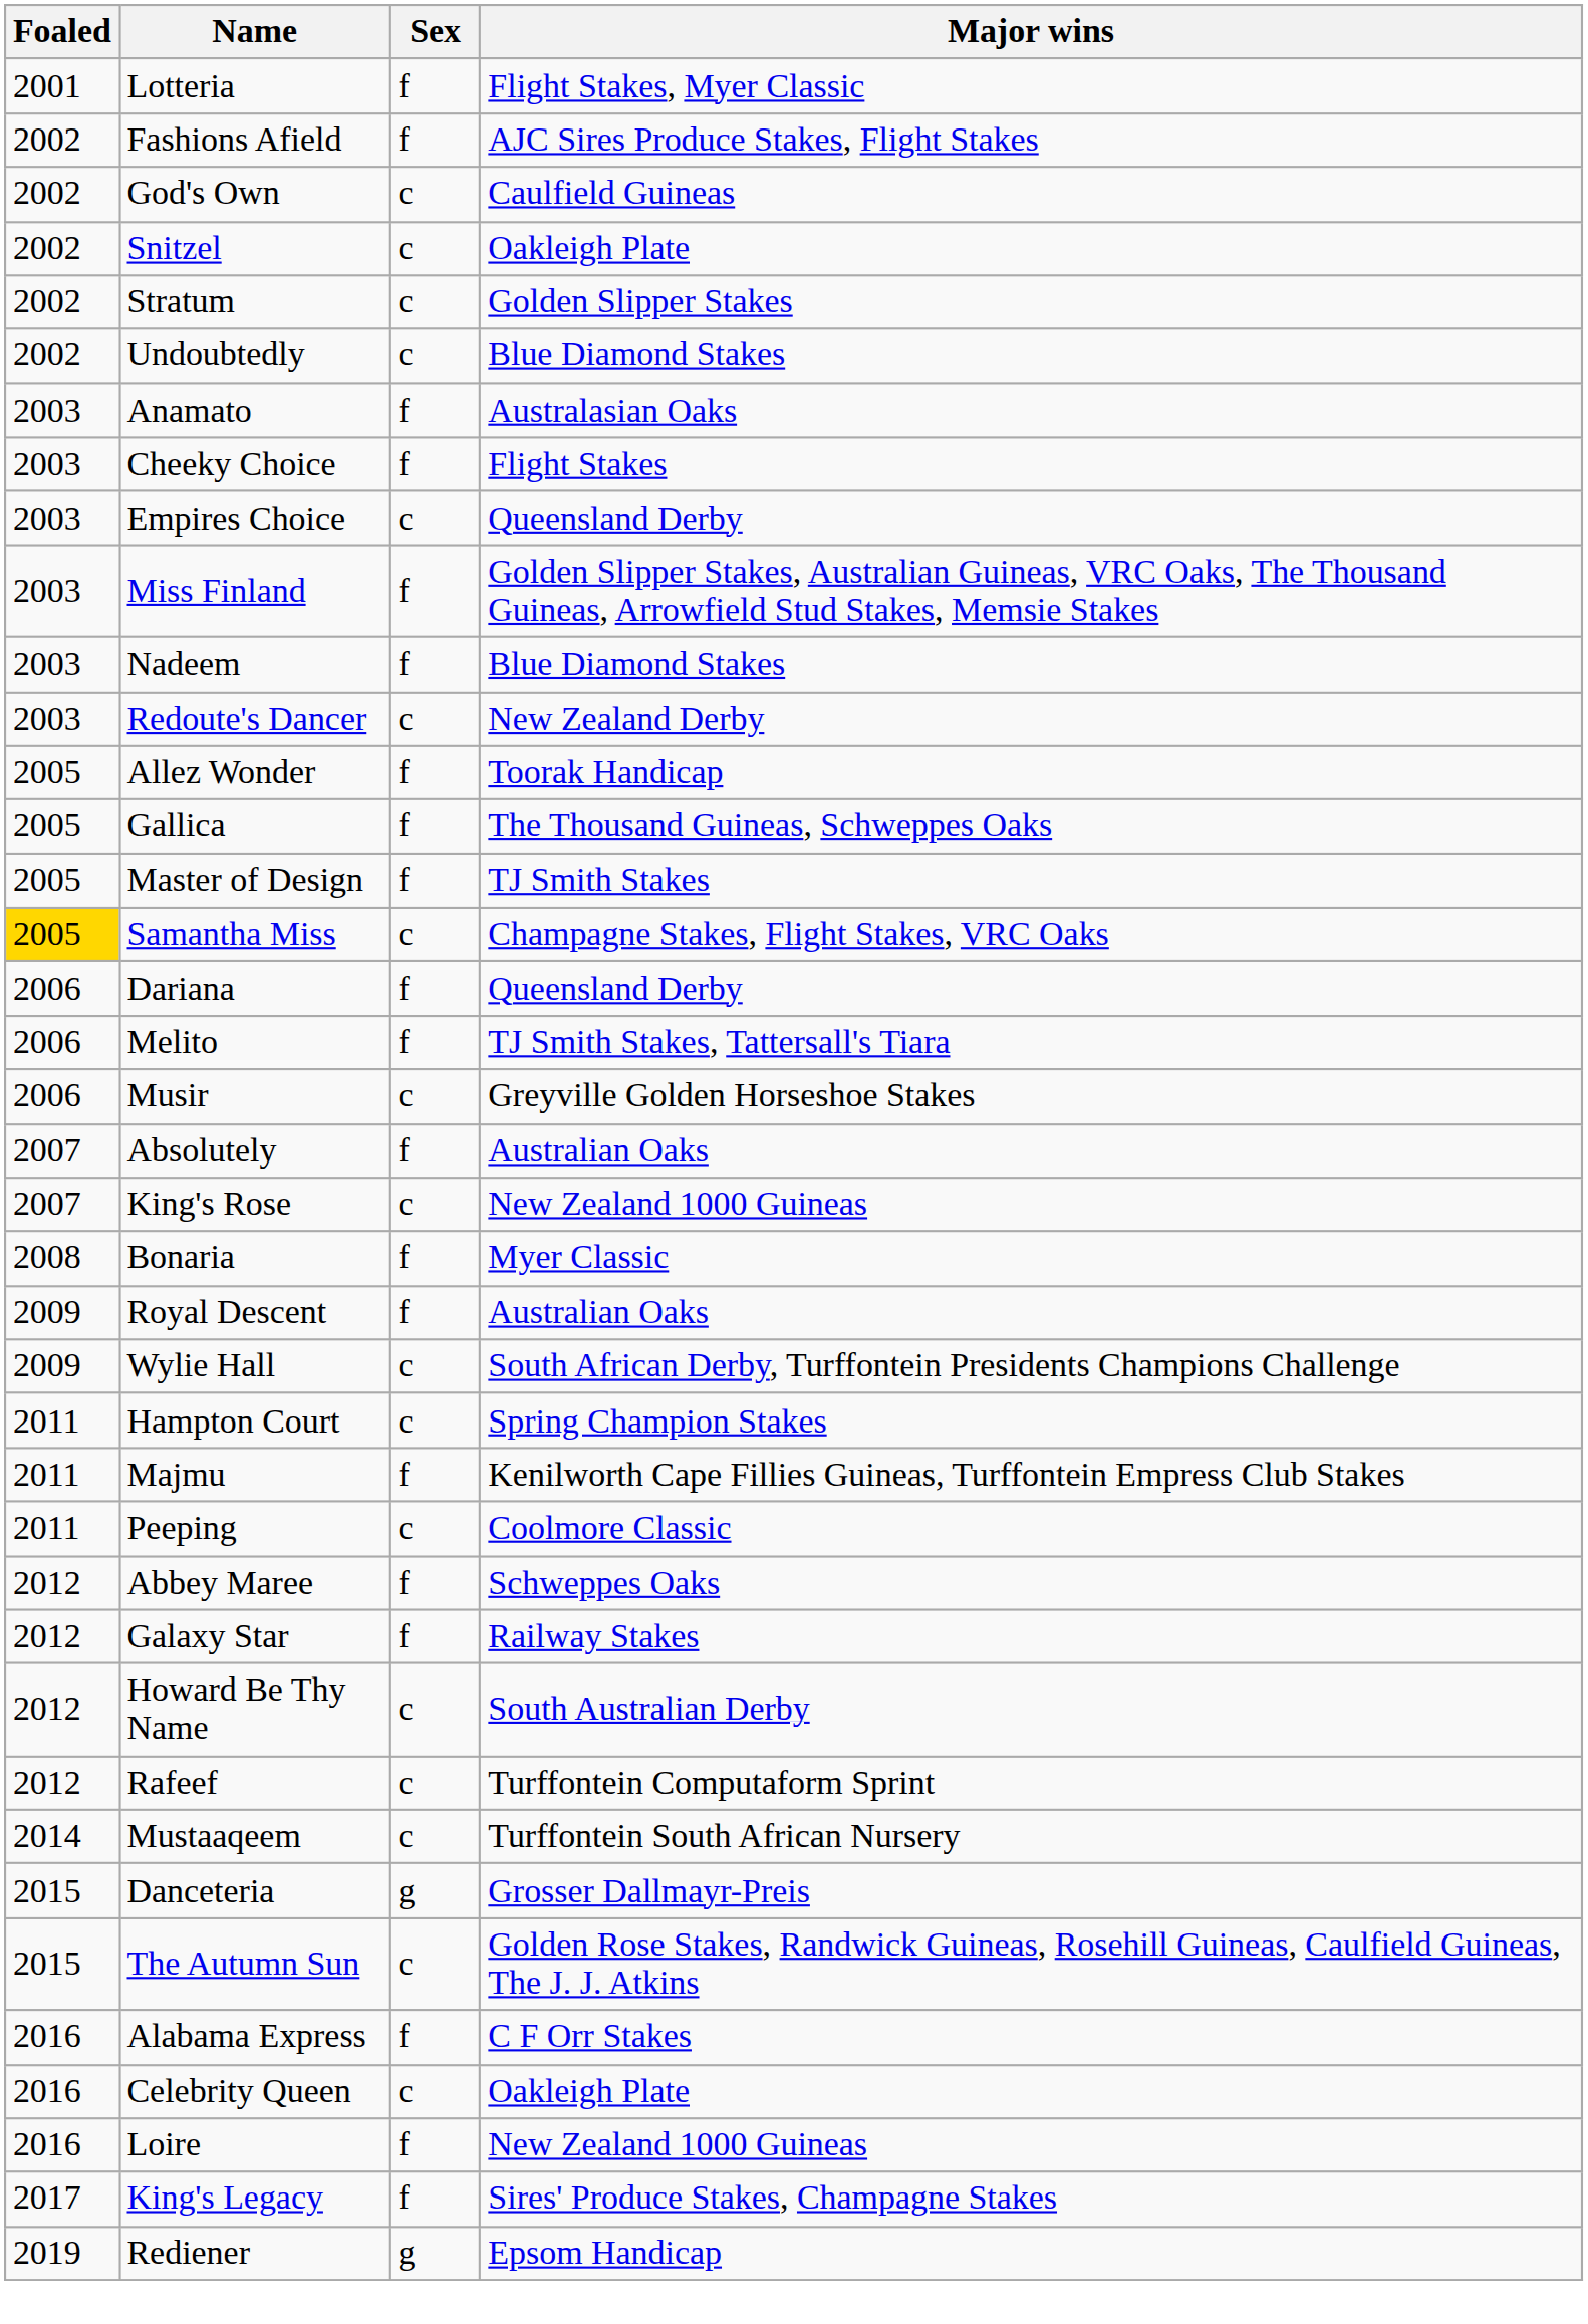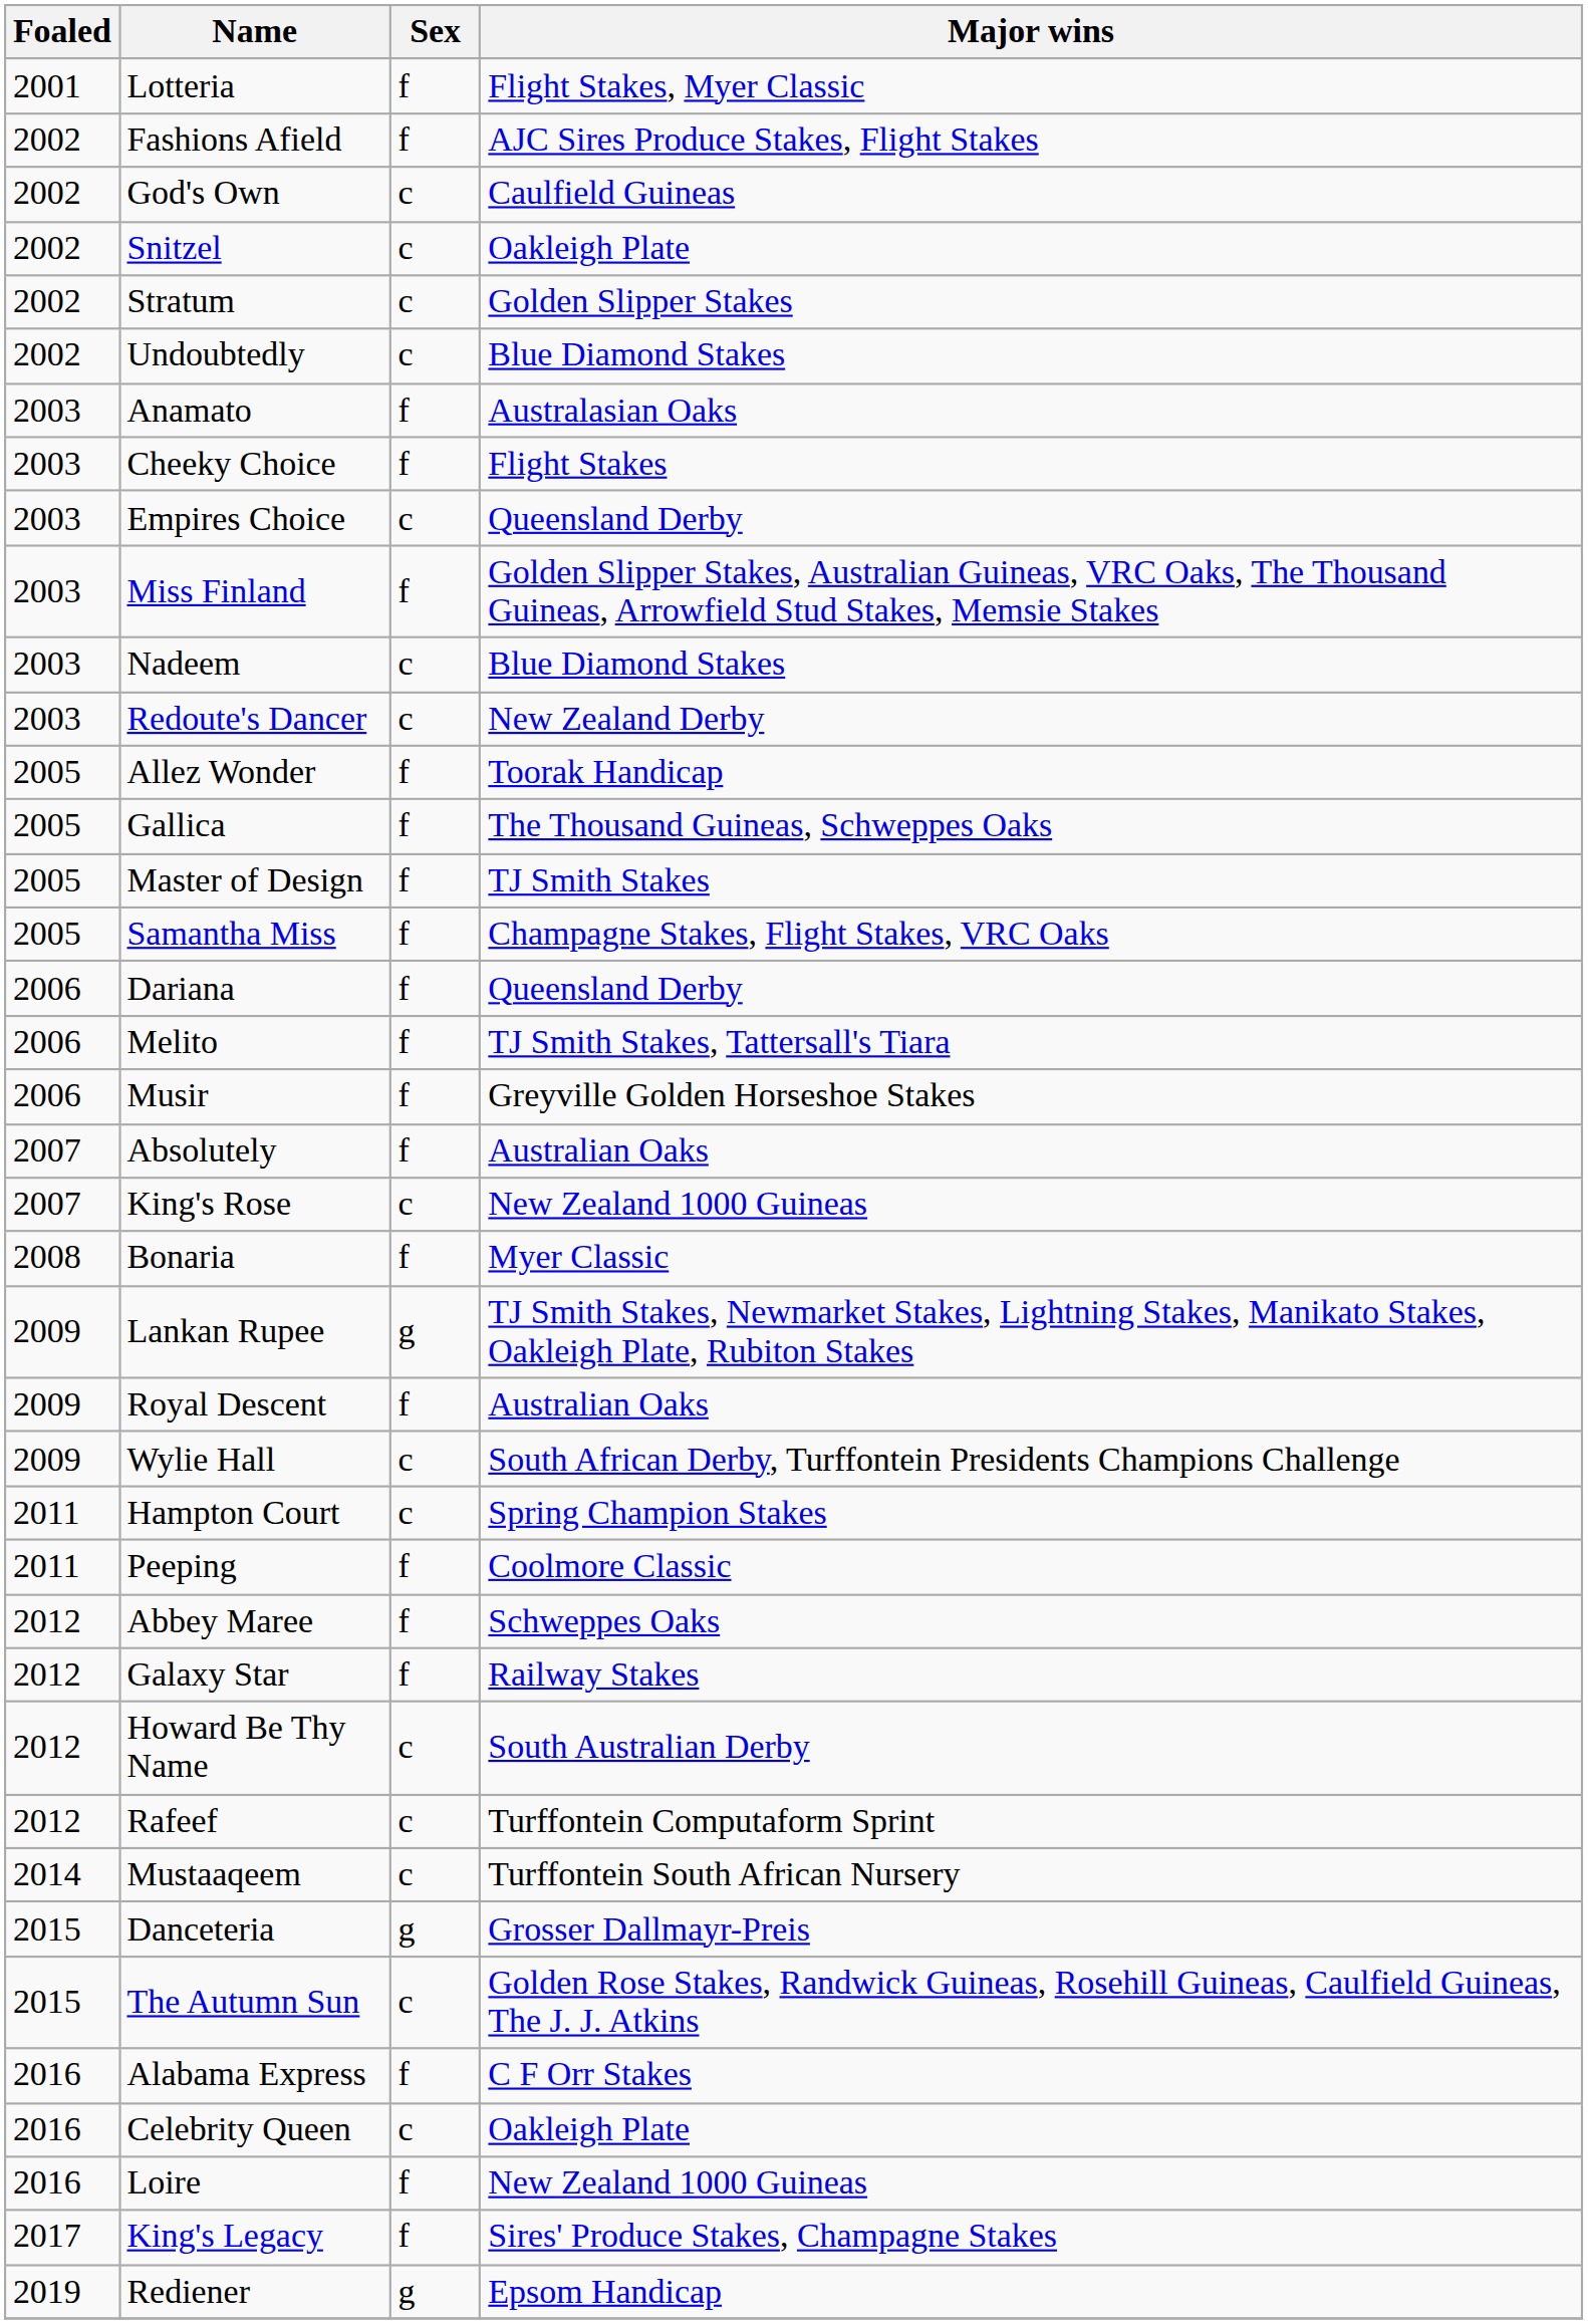Nadeem | Sex: f -> c
Samantha Miss | Foaled: gold background -> no background
Samantha Miss | Sex: c -> f
Musir | Sex: c -> f
+ row: 2009 | Lankan Rupee | g | TJ Smith Stakes, Newmarket Stakes, Lightning Stakes, Manikato Stakes, Oakleigh Plate, Rubiton Stakes
- row: 2011 | Majmu | f | Kenilworth Cape Fillies Guineas, Turffontein Empress Club Stakes
Peeping | Sex: c -> f
